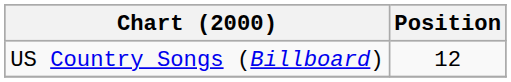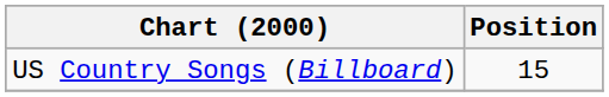US Country Songs (Billboard) | Position: 12 -> 15
